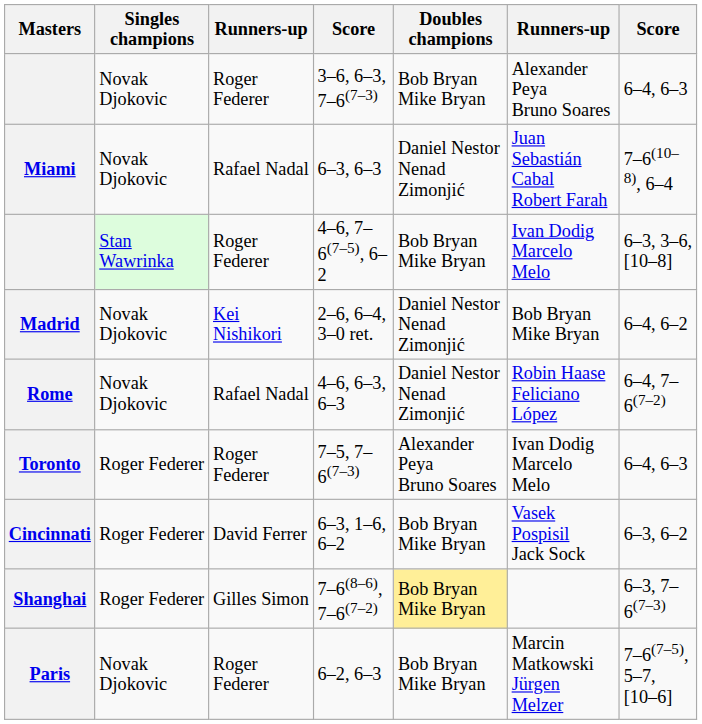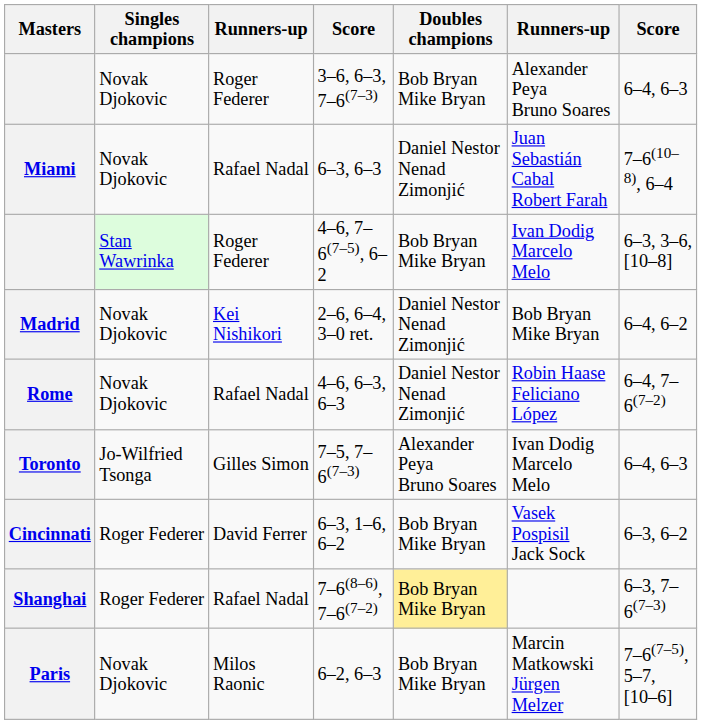7–5, 7–6(7–3) | Singles champions: Roger Federer -> Jo-Wilfried Tsonga
7–5, 7–6(7–3) | column 3: Roger Federer -> Gilles Simon
7–6(8–6), 7–6(7–2) | column 3: Gilles Simon -> Rafael Nadal
6–2, 6–3 | column 3: Roger Federer -> Milos Raonic
